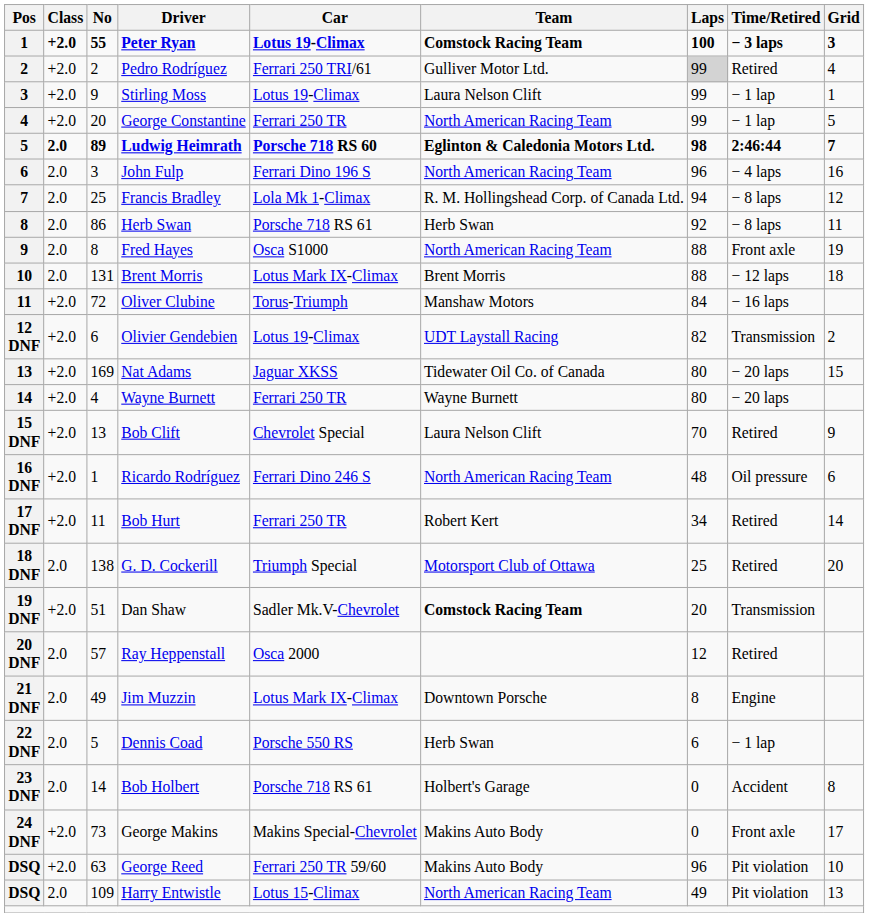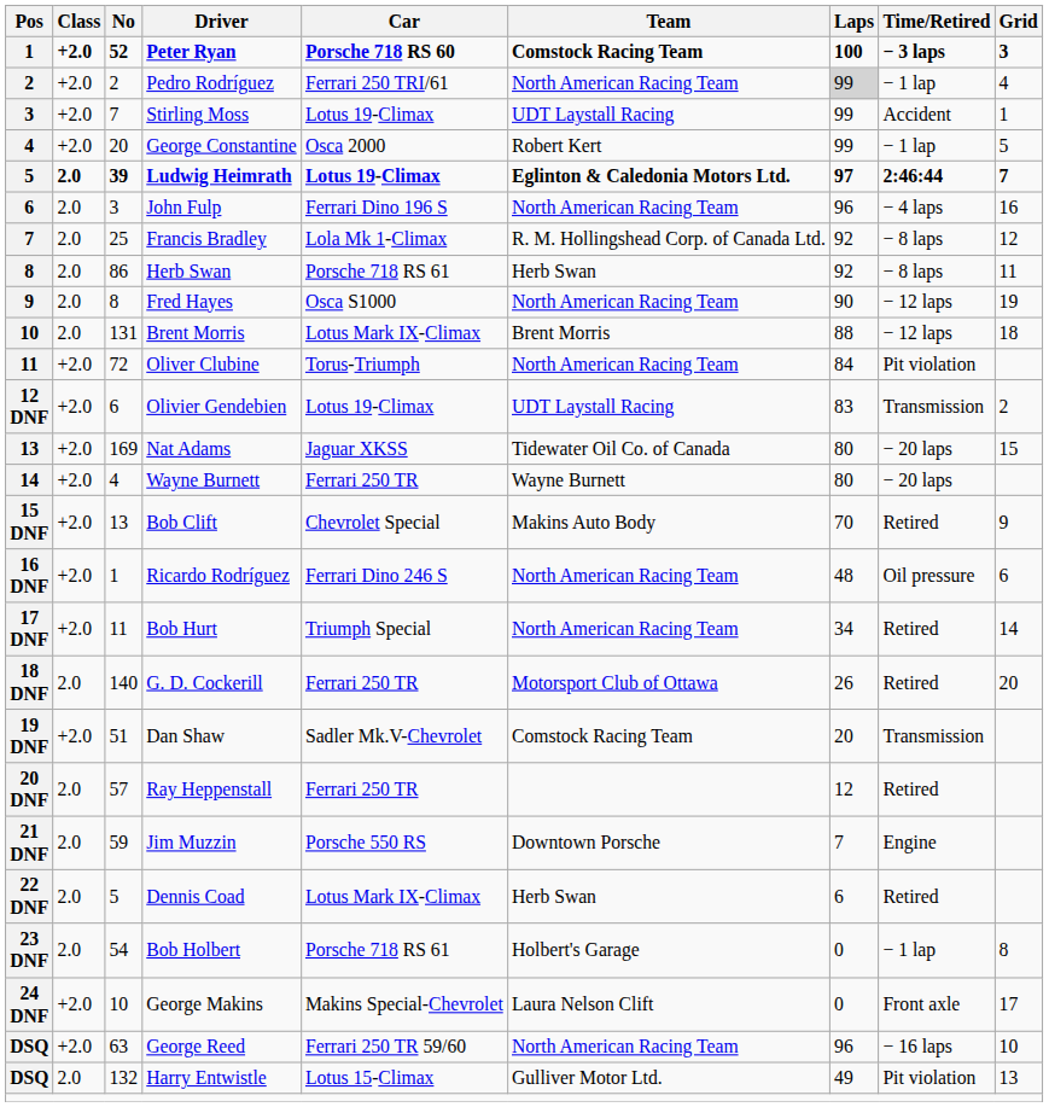Peter Ryan | No: 55 -> 52
Peter Ryan | Car: Lotus 19-Climax -> Porsche 718 RS 60
Pedro Rodríguez | Team: Gulliver Motor Ltd. -> North American Racing Team
Pedro Rodríguez | Time/Retired: Retired -> − 1 lap
Stirling Moss | No: 9 -> 7
Stirling Moss | Team: Laura Nelson Clift -> UDT Laystall Racing
Stirling Moss | Time/Retired: − 1 lap -> Accident
George Constantine | Car: Ferrari 250 TR -> Osca 2000
George Constantine | Team: North American Racing Team -> Robert Kert
Ludwig Heimrath | No: 89 -> 39
Ludwig Heimrath | Car: Porsche 718 RS 60 -> Lotus 19-Climax
Ludwig Heimrath | Laps: 98 -> 97
Francis Bradley | Laps: 94 -> 92
Fred Hayes | Laps: 88 -> 90
Fred Hayes | Time/Retired: Front axle -> − 12 laps
Oliver Clubine | Team: Manshaw Motors -> North American Racing Team
Oliver Clubine | Time/Retired: − 16 laps -> Pit violation
Olivier Gendebien | Laps: 82 -> 83
Bob Clift | Team: Laura Nelson Clift -> Makins Auto Body
Bob Hurt | Car: Ferrari 250 TR -> Triumph Special
Bob Hurt | Team: Robert Kert -> North American Racing Team
G. D. Cockerill | No: 138 -> 140
G. D. Cockerill | Car: Triumph Special -> Ferrari 250 TR
G. D. Cockerill | Laps: 25 -> 26
Dan Shaw | Team: bold -> normal
Ray Heppenstall | Car: Osca 2000 -> Ferrari 250 TR
Jim Muzzin | No: 49 -> 59
Jim Muzzin | Car: Lotus Mark IX-Climax -> Porsche 550 RS
Jim Muzzin | Laps: 8 -> 7
Dennis Coad | Car: Porsche 550 RS -> Lotus Mark IX-Climax
Dennis Coad | Time/Retired: − 1 lap -> Retired
Bob Holbert | No: 14 -> 54
Bob Holbert | Time/Retired: Accident -> − 1 lap
George Makins | No: 73 -> 10
George Makins | Team: Makins Auto Body -> Laura Nelson Clift
George Reed | Team: Makins Auto Body -> North American Racing Team
George Reed | Time/Retired: Pit violation -> − 16 laps
Harry Entwistle | No: 109 -> 132
Harry Entwistle | Team: North American Racing Team -> Gulliver Motor Ltd.
